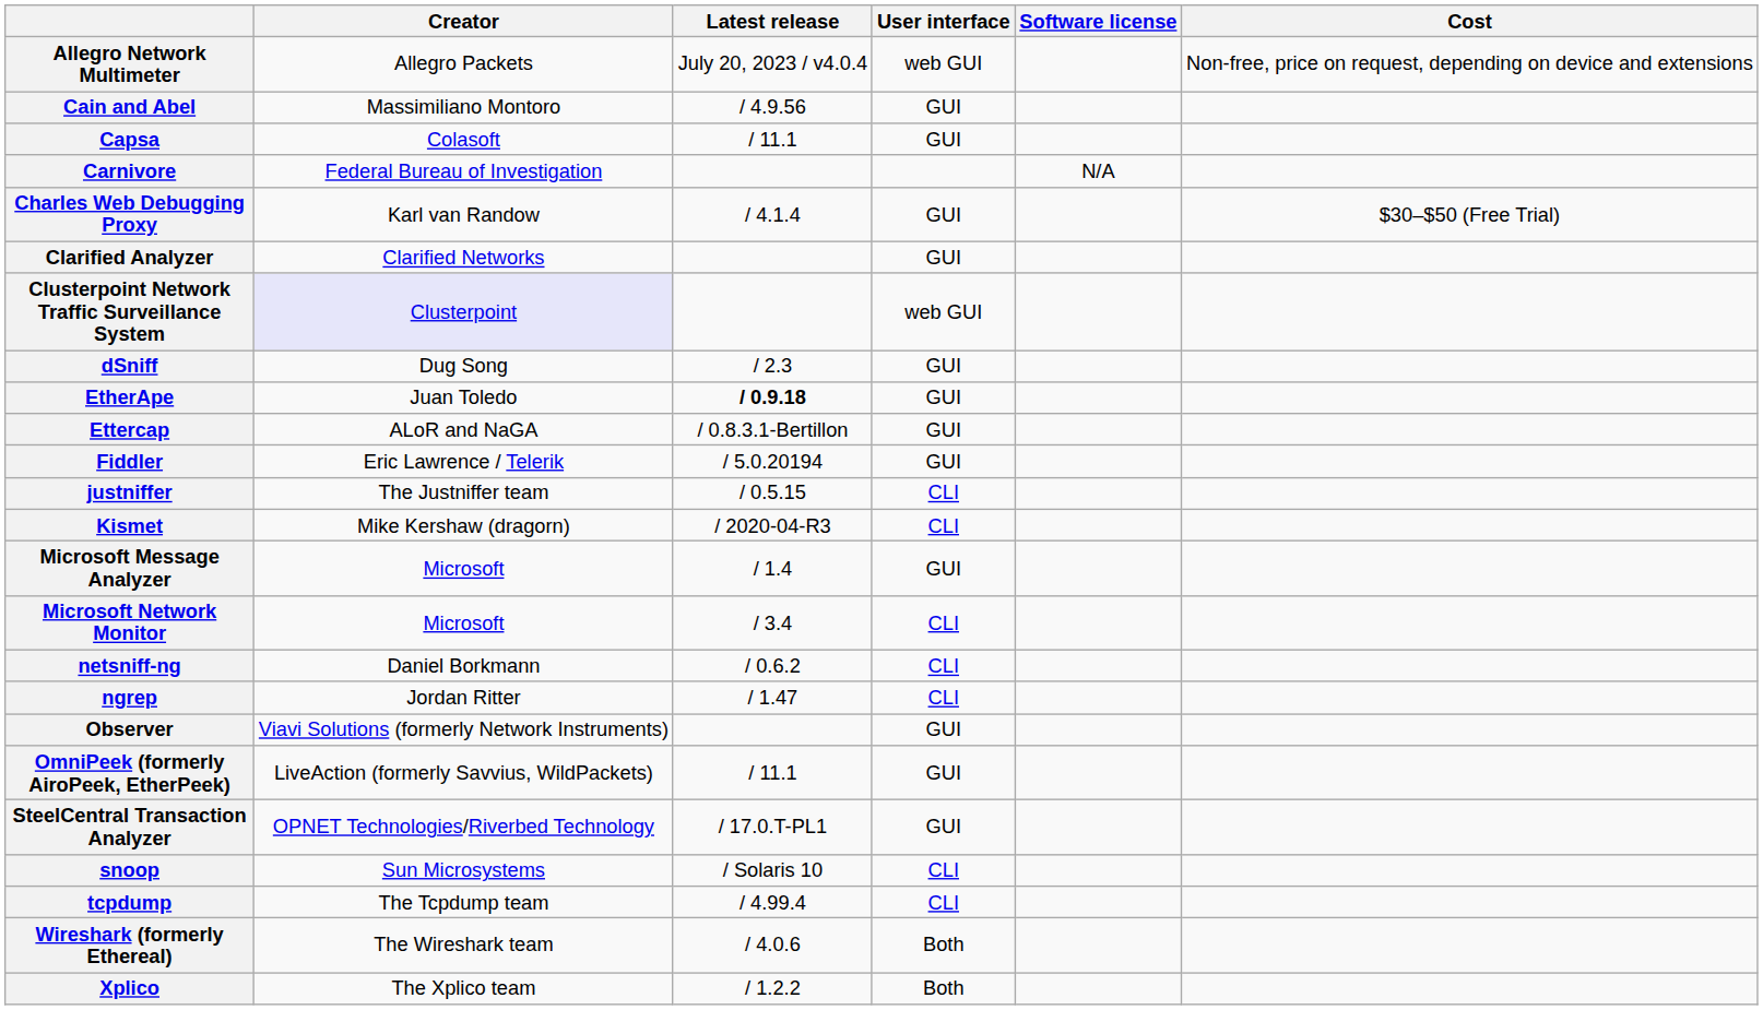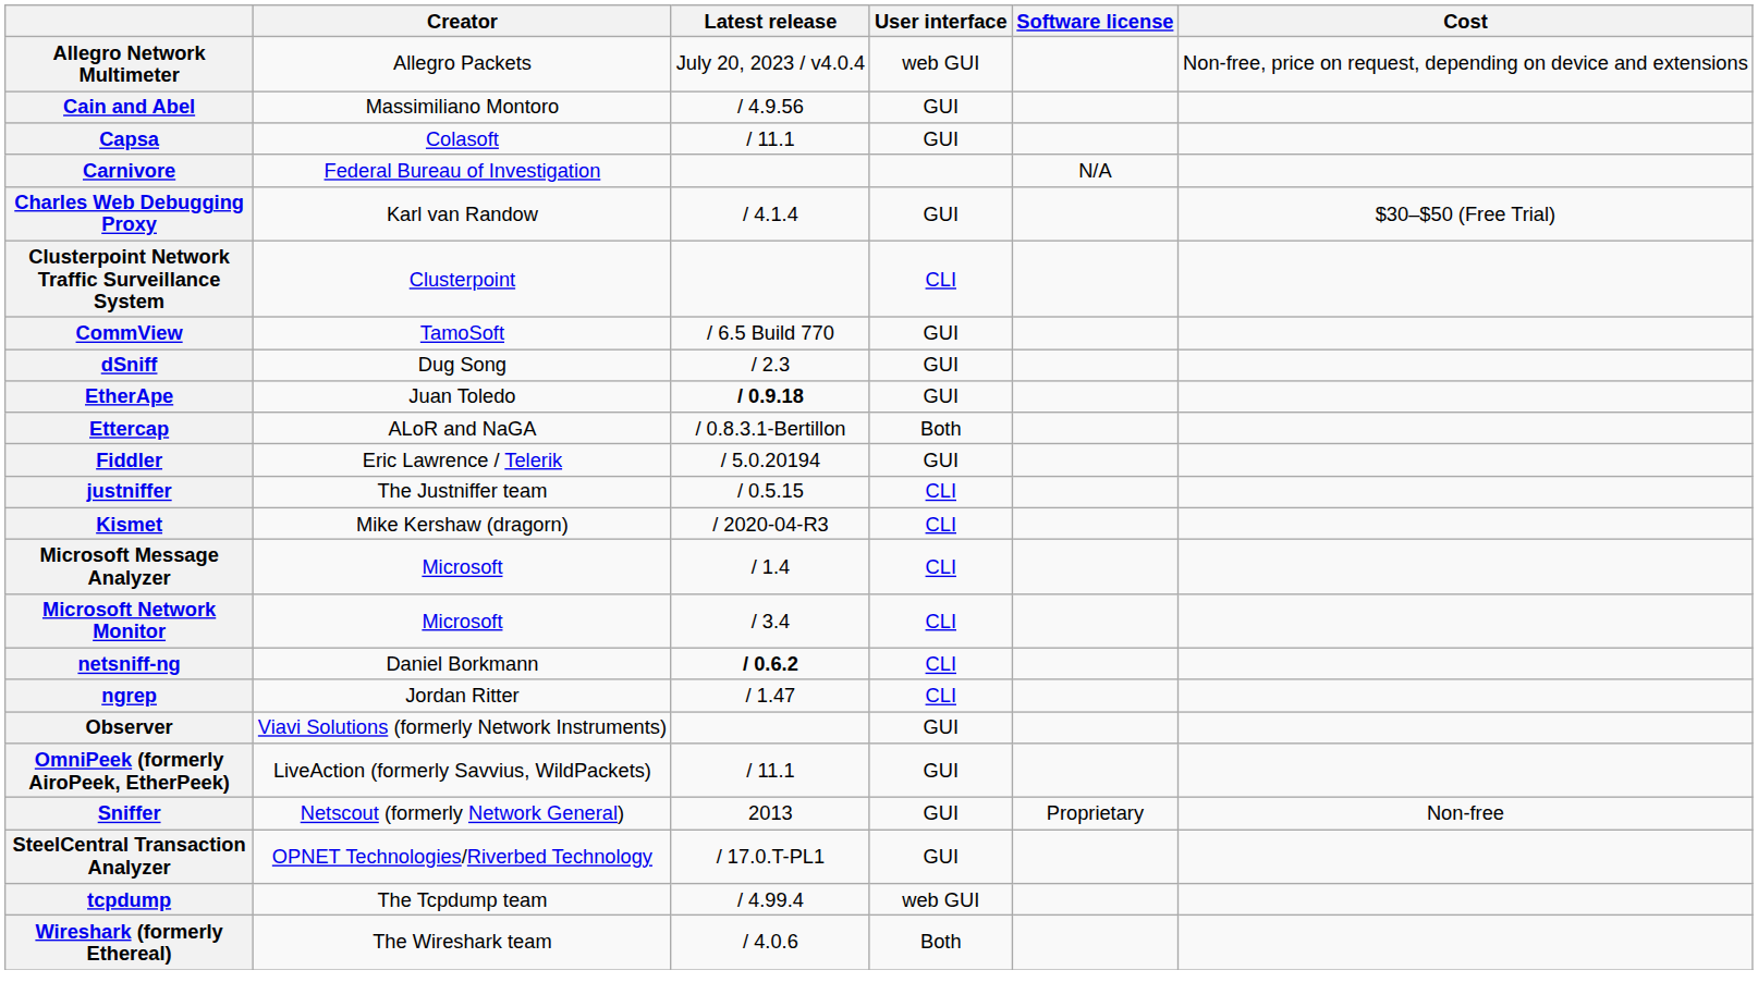- row: Clarified Analyzer | Clarified Networks | GUI
Clusterpoint Network Traffic Surveillance System | Creator: lavender background -> no background
Clusterpoint Network Traffic Surveillance System | User interface: web GUI -> CLI
+ row: CommView | TamoSoft | / 6.5 Build 770 | GUI
Ettercap | User interface: GUI -> Both
Microsoft Message Analyzer | User interface: GUI -> CLI
netsniff-ng | Latest release: normal -> bold
+ row: Sniffer | Netscout (formerly Network General) | 2013 | GUI | Proprietary | Non-free
- row: snoop | Sun Microsystems | / Solaris 10 | CLI
tcpdump | User interface: CLI -> web GUI
- row: Xplico | The Xplico team | / 1.2.2 | Both
